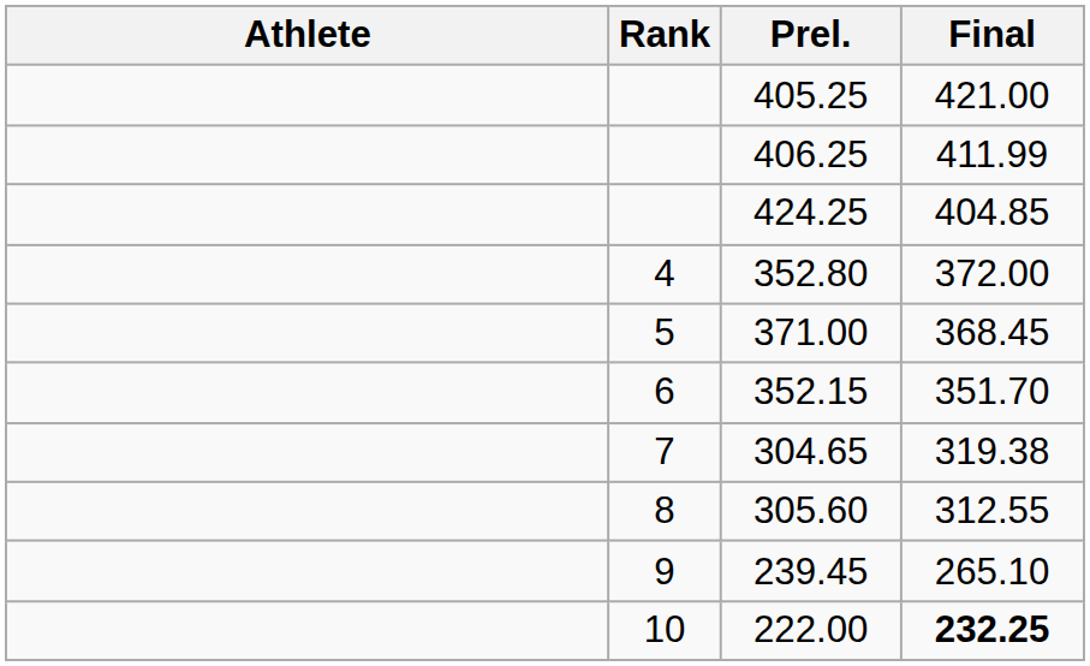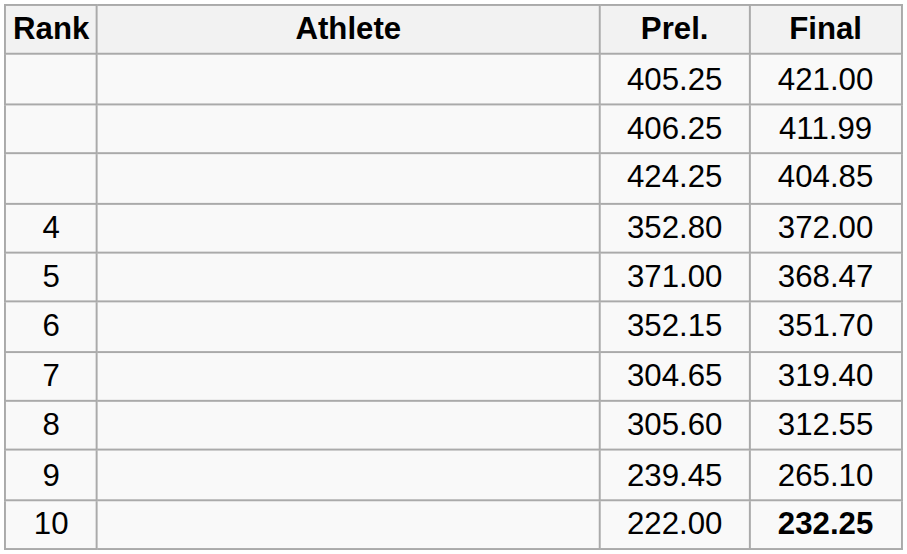columns swapped: Rank <-> Athlete
371.00 | Final: 368.45 -> 368.47
304.65 | Final: 319.38 -> 319.40
